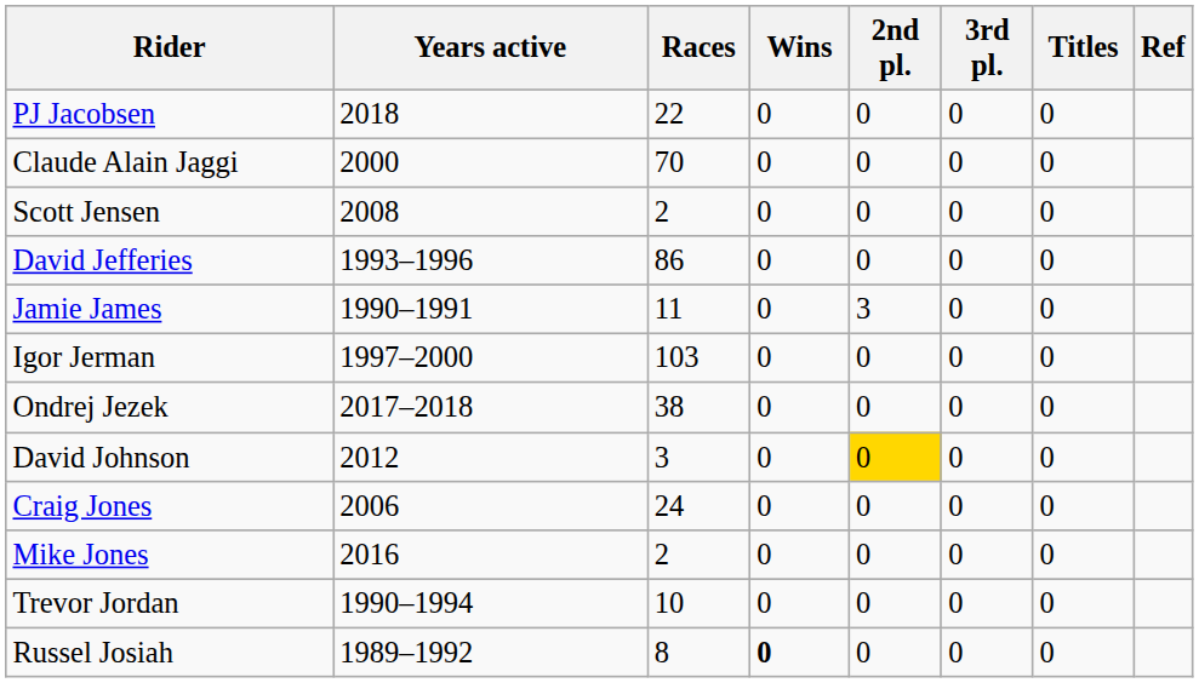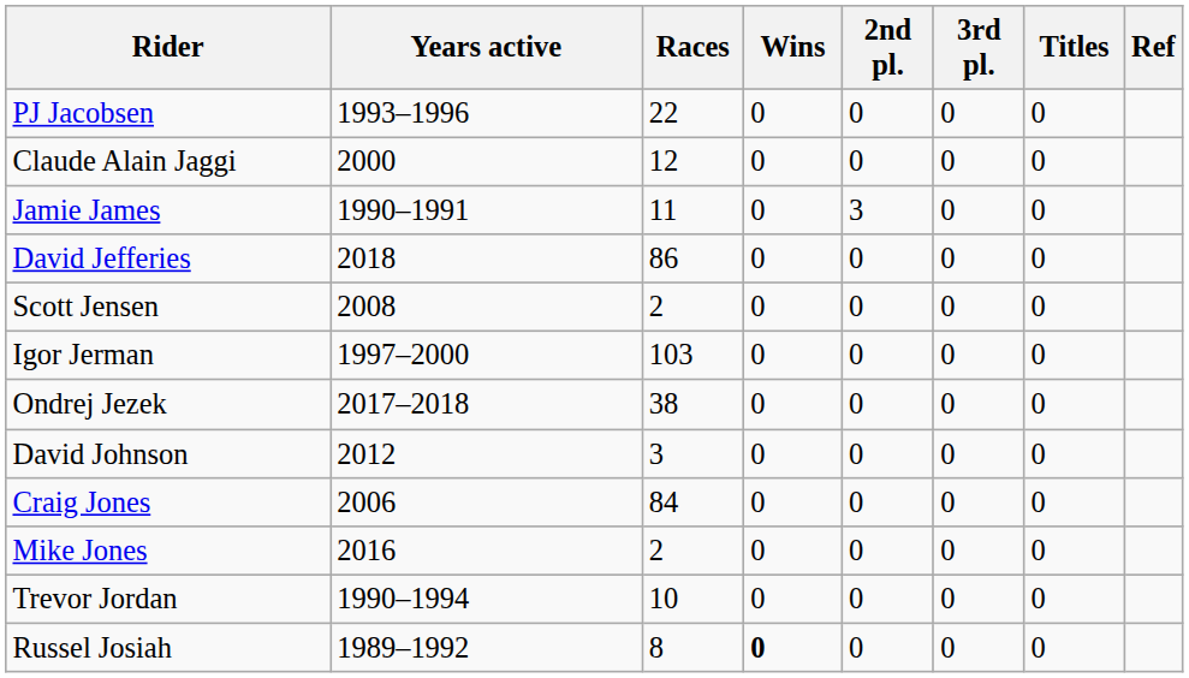PJ Jacobsen | Years active: 2018 -> 1993–1996
Claude Alain Jaggi | Races: 70 -> 12
rows swapped: Jamie James <-> Scott Jensen
David Jefferies | Years active: 1993–1996 -> 2018
David Johnson | 2nd pl.: gold background -> no background
Craig Jones | Races: 24 -> 84
